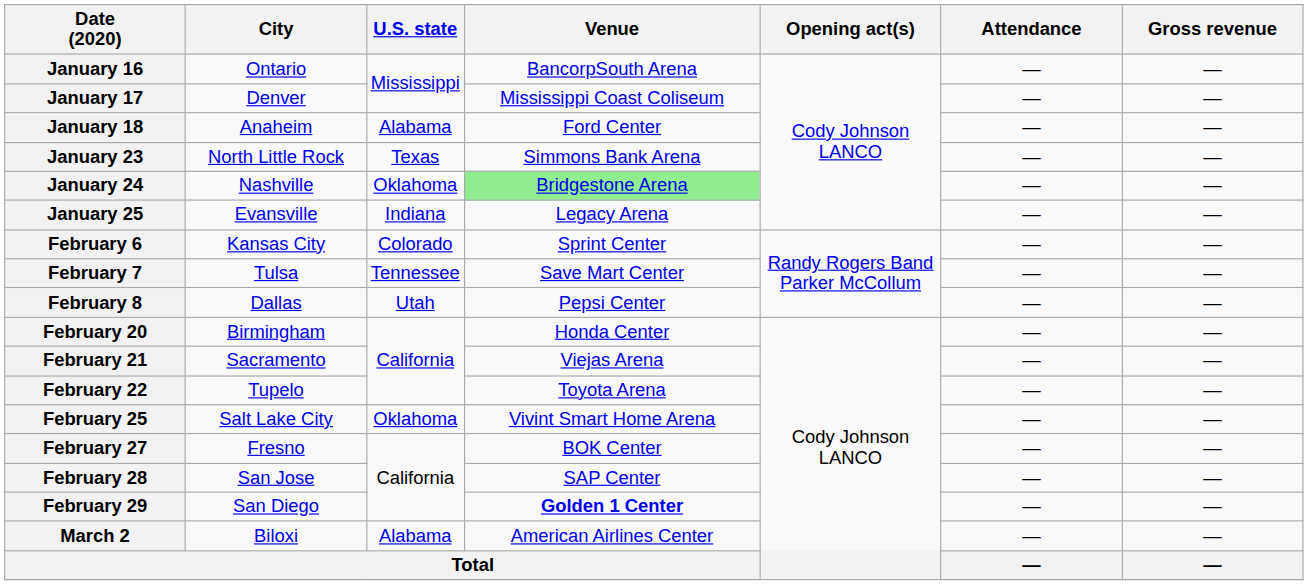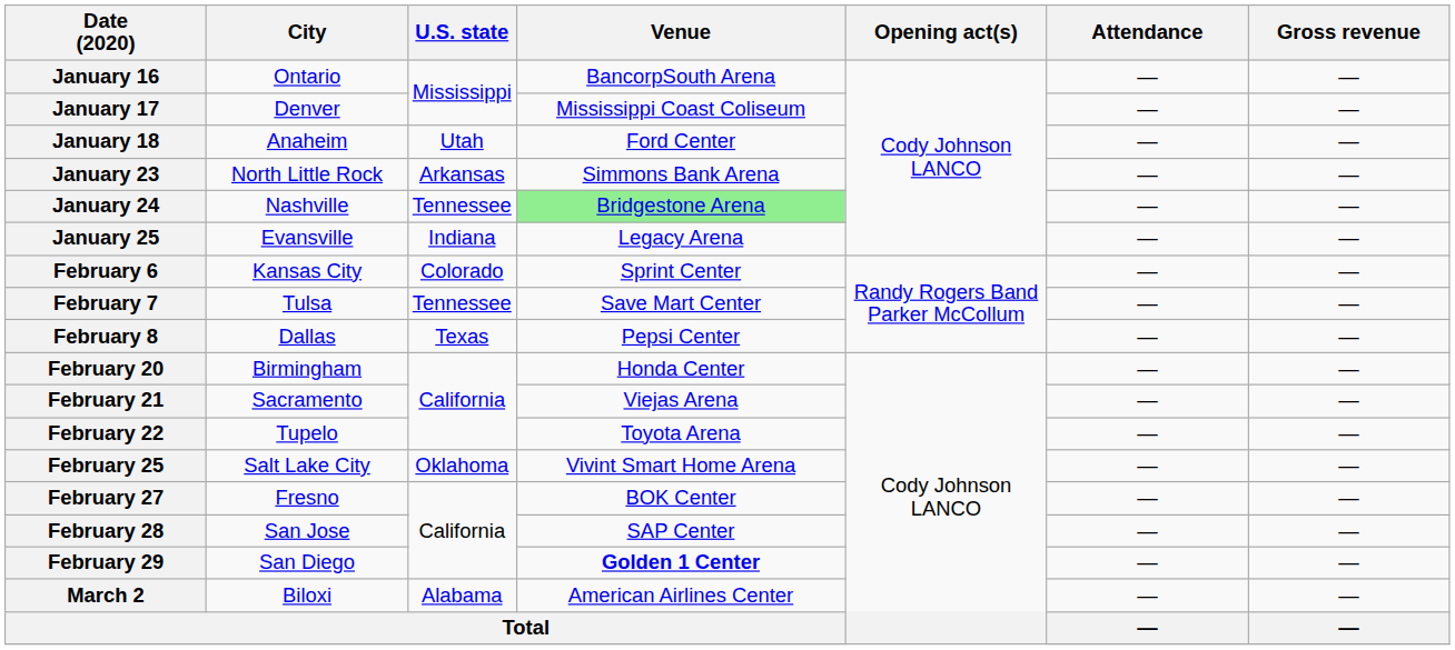January 18 | U.S. state: Alabama -> Utah
January 23 | U.S. state: Texas -> Arkansas
January 24 | U.S. state: Oklahoma -> Tennessee
February 8 | U.S. state: Utah -> Texas
